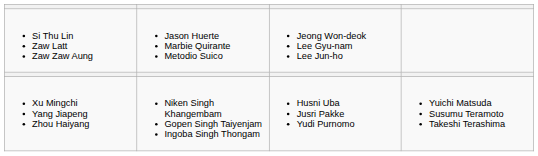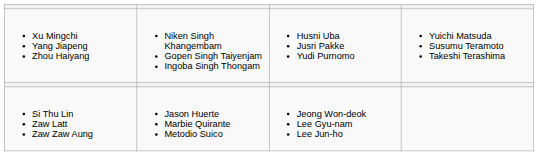rows swapped: Xu Mingchi Yang Jiapeng Zhou Haiyang <-> Si Thu Lin Zaw Latt Zaw Zaw Aung
